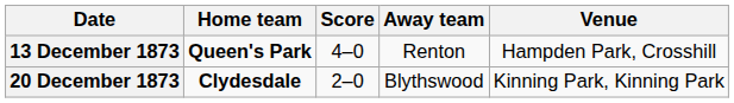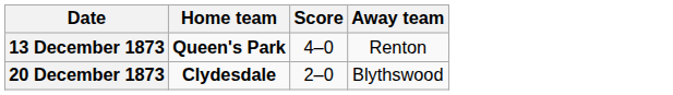- column: Venue | Hampden Park, Crosshill | Kinning Park, Kinning Park
